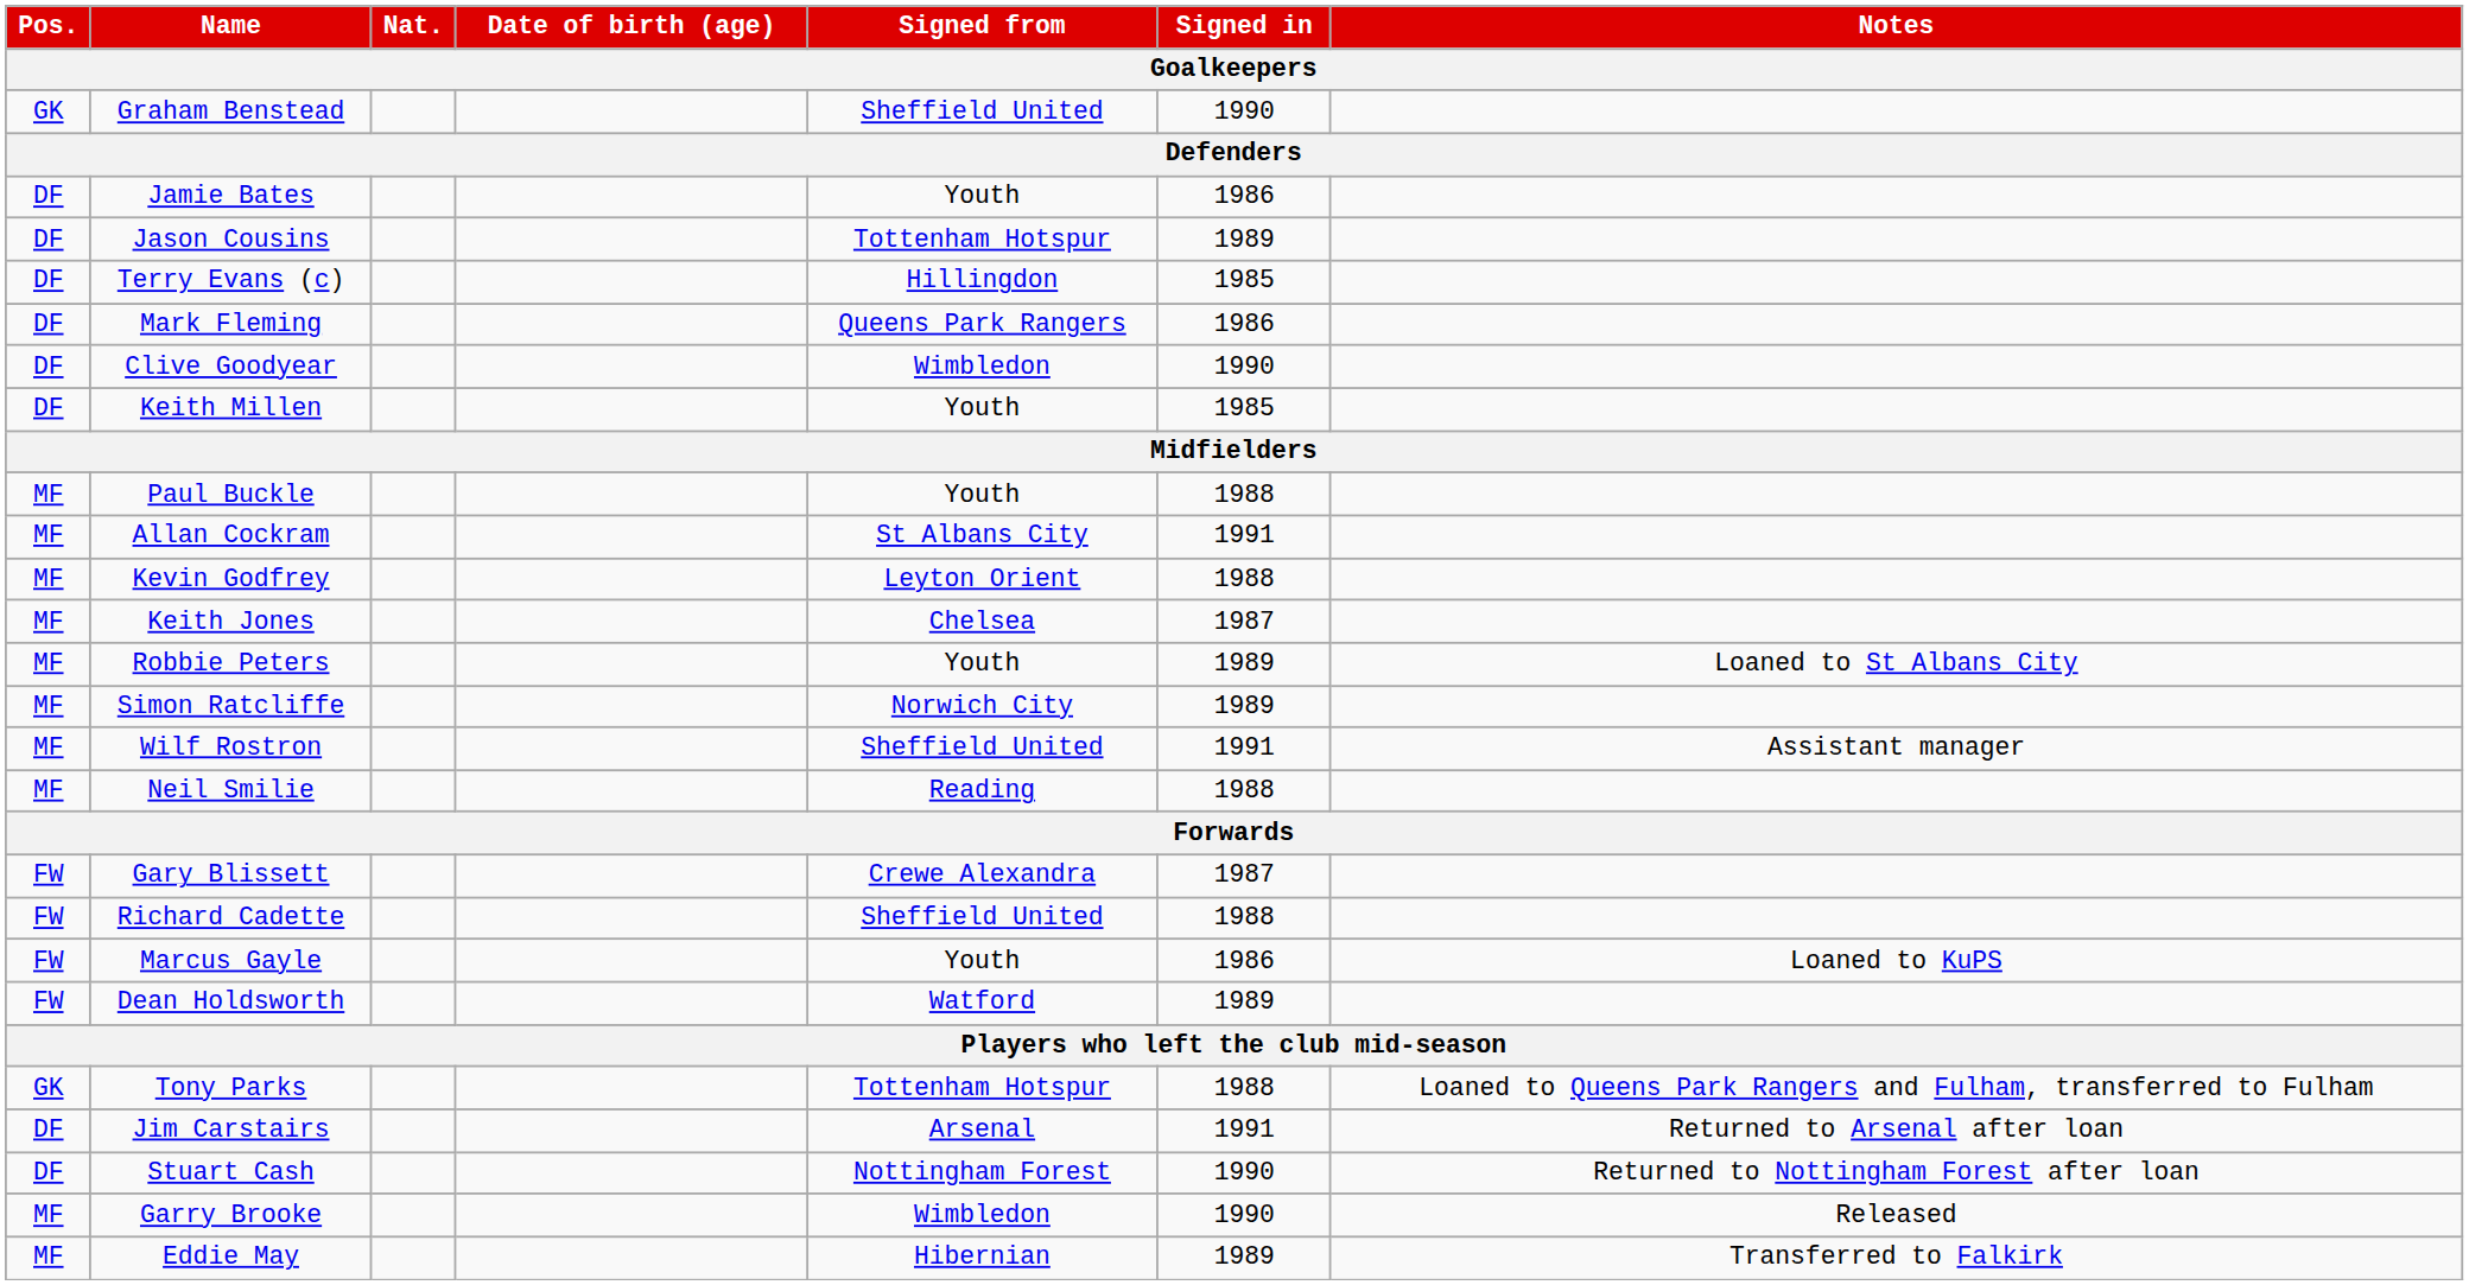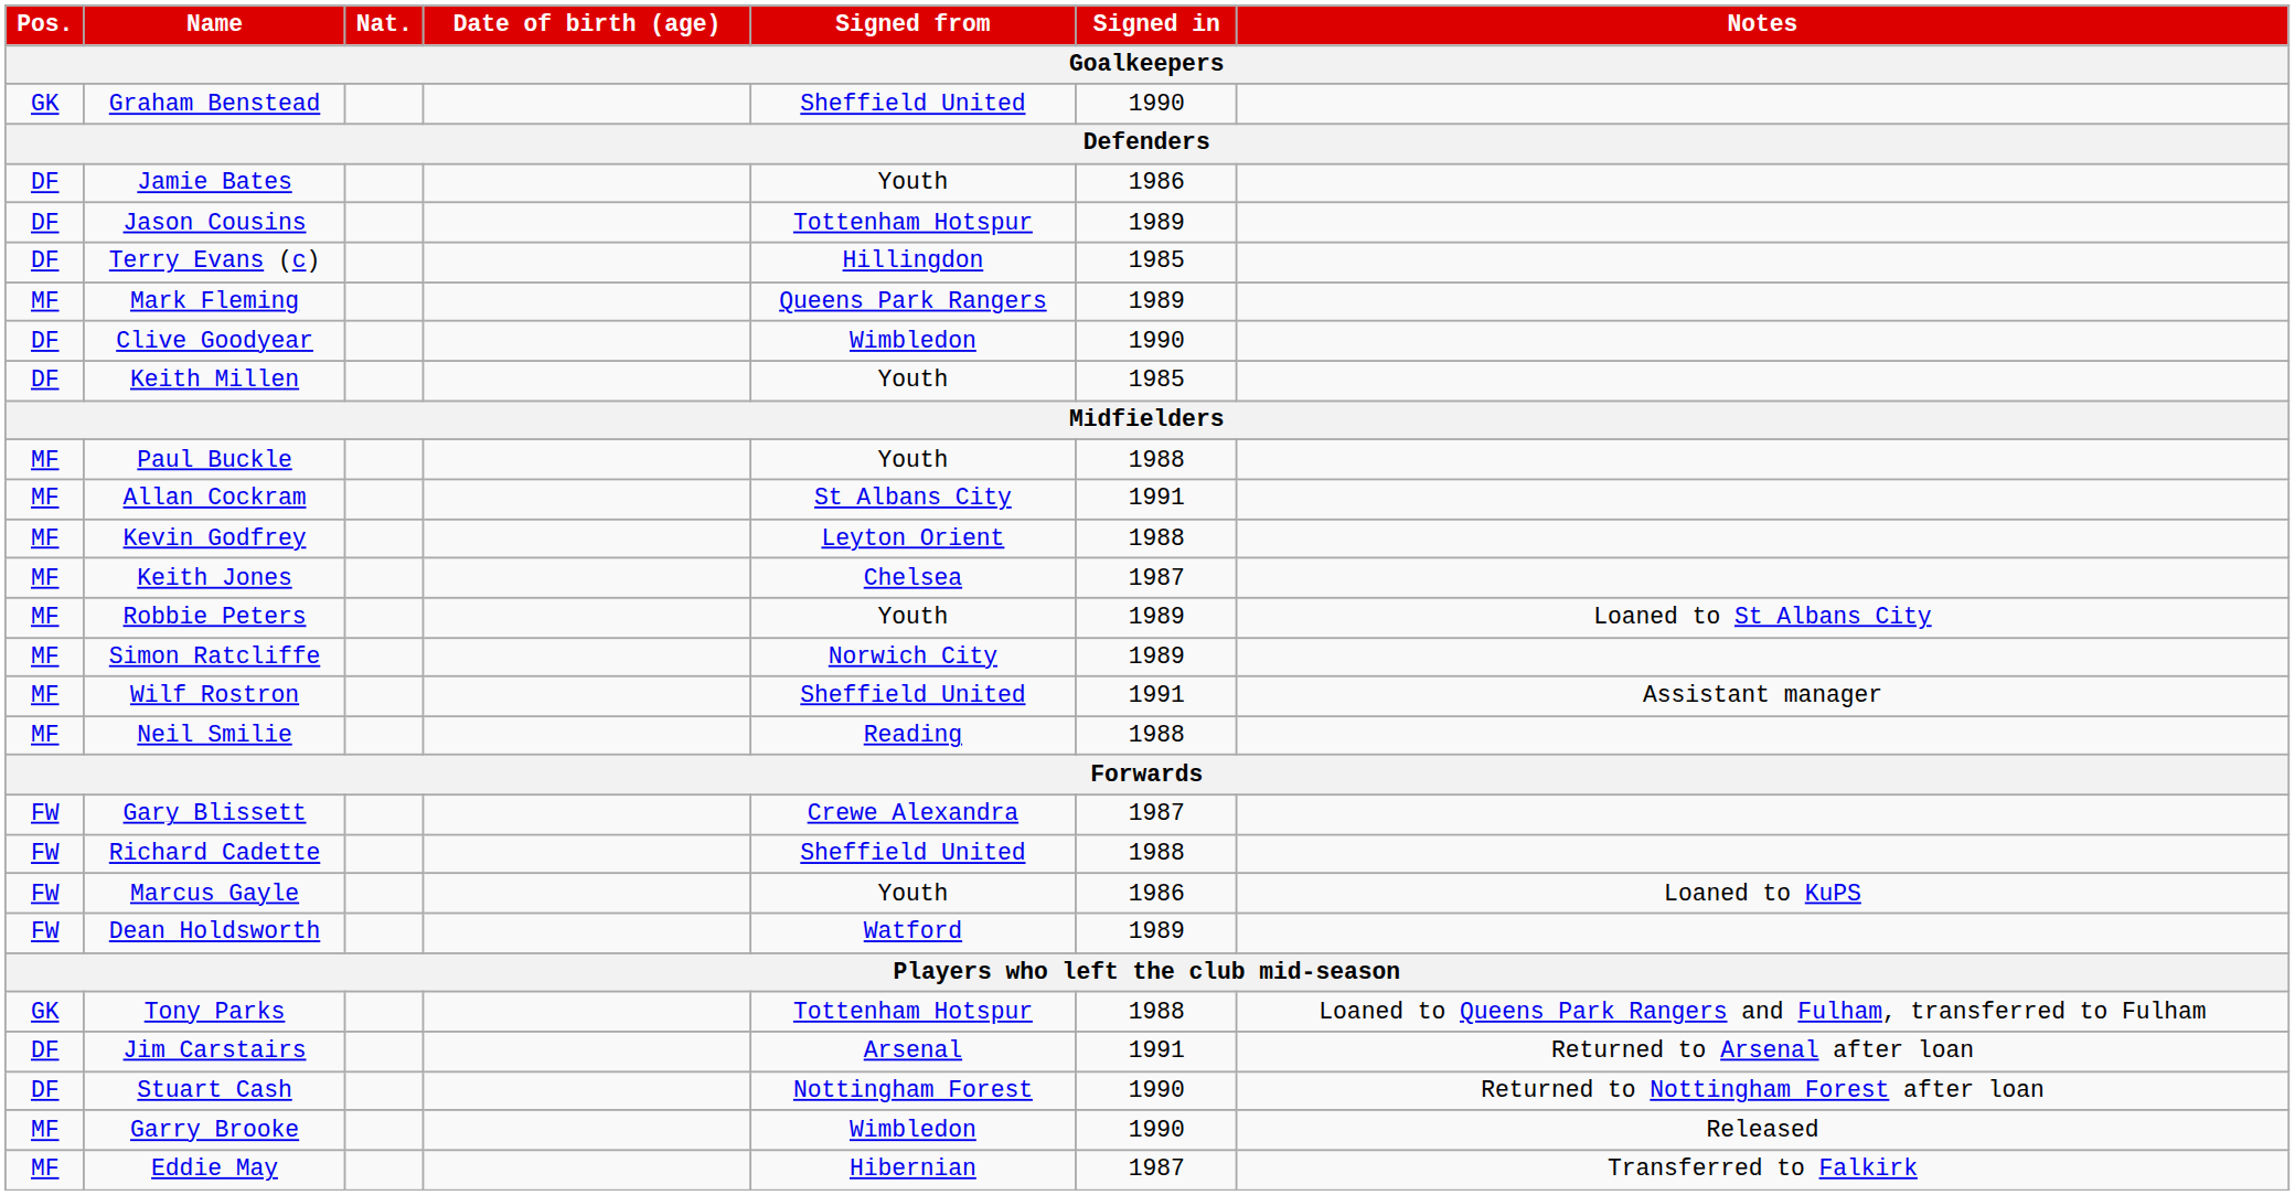Mark Fleming | Pos.: DF -> MF
Mark Fleming | Signed in: 1986 -> 1989
Eddie May | Signed in: 1989 -> 1987
